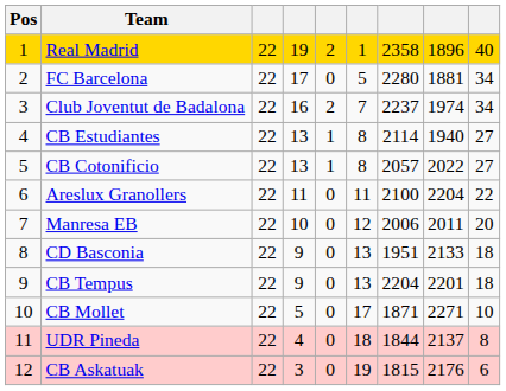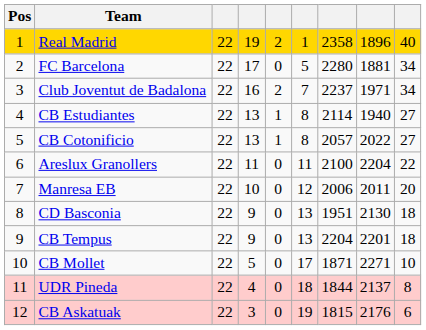Club Joventut de Badalona | column 8: 1974 -> 1971
CD Basconia | column 8: 2133 -> 2130
